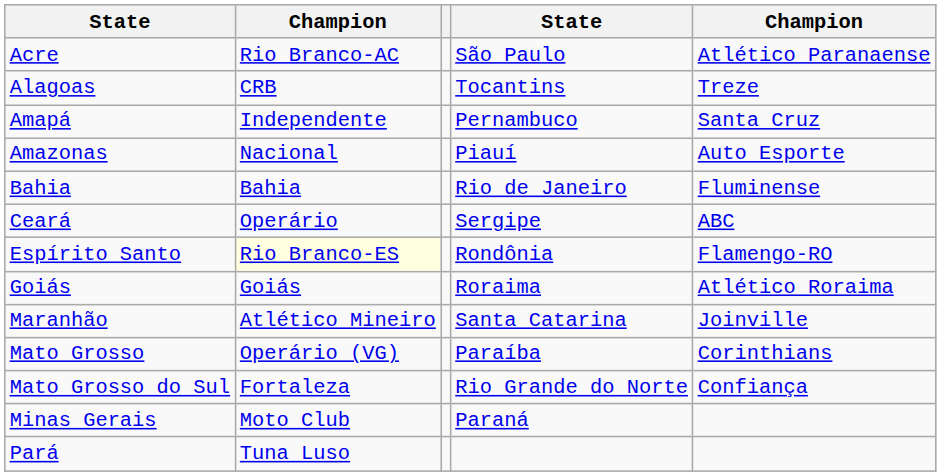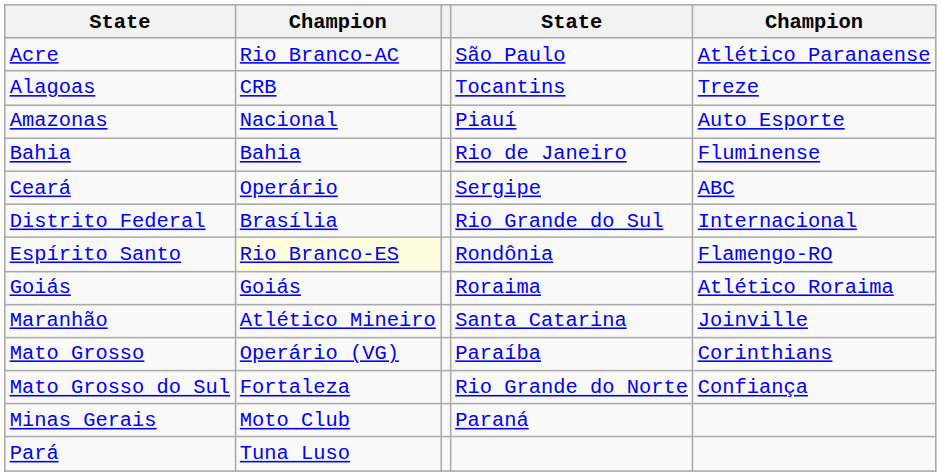- row: Amapá | Independente | Pernambuco | Santa Cruz
+ row: Distrito Federal | Brasília | Rio Grande do Sul | Internacional
